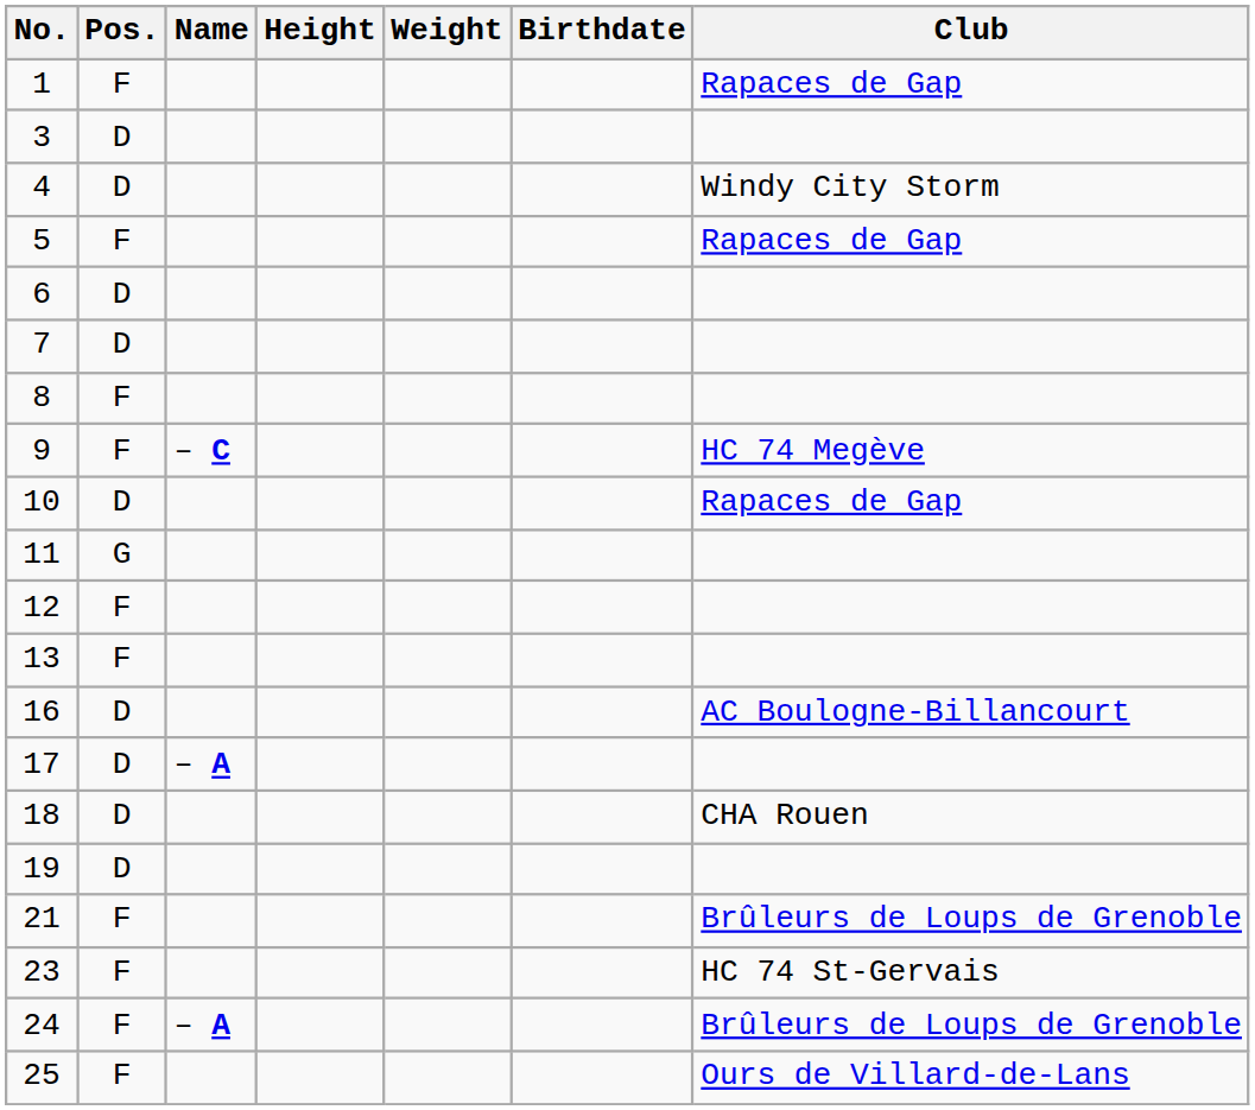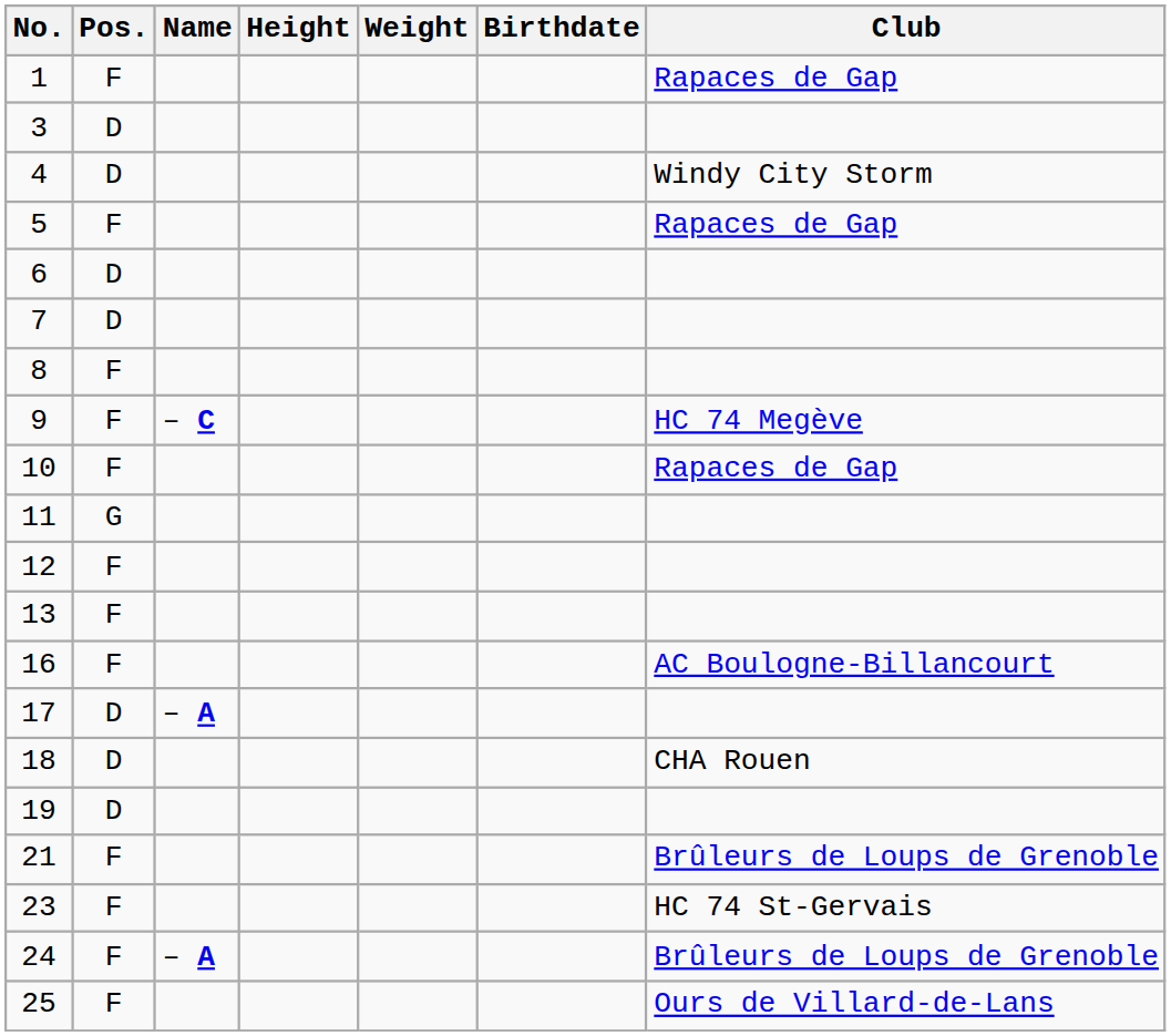10 | Pos.: D -> F
16 | Pos.: D -> F
